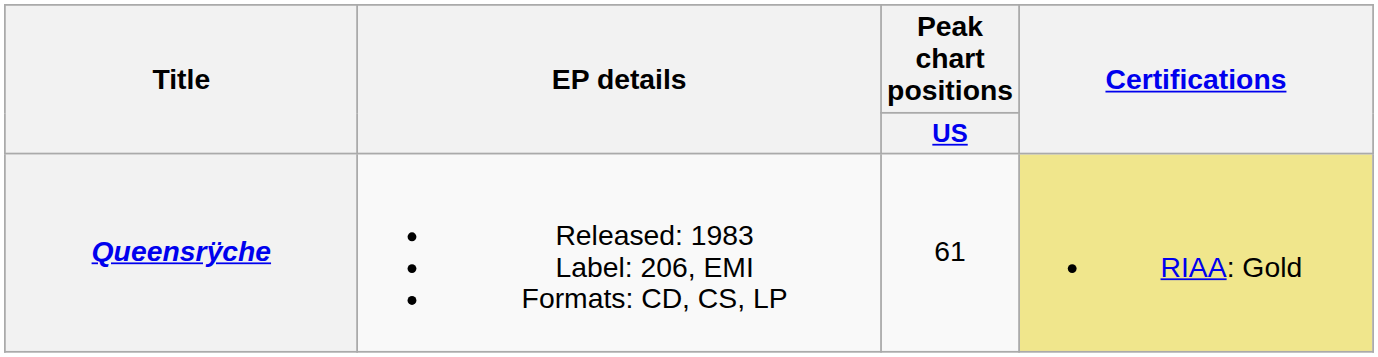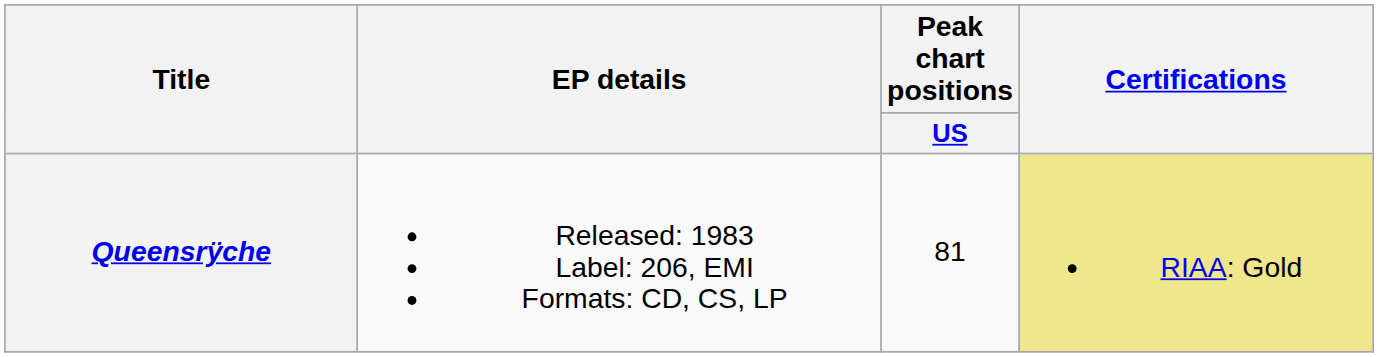Queensrÿche | Peak chart positions / US: 61 -> 81
